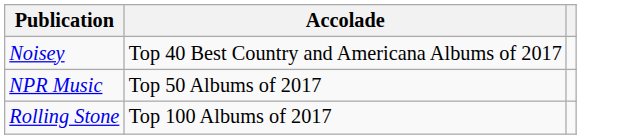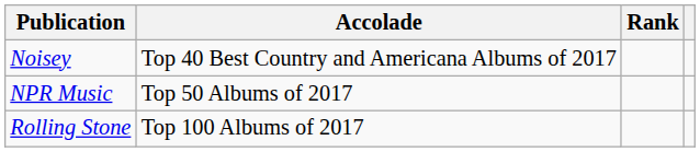+ column: Rank
